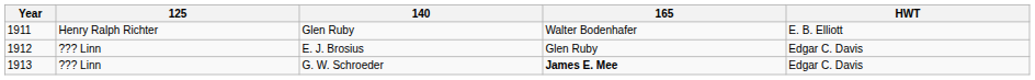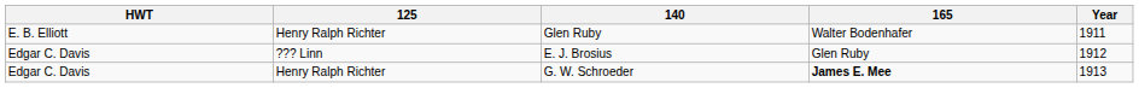columns swapped: Year <-> HWT
G. W. Schroeder | 125: ??? Linn -> Henry Ralph Richter
